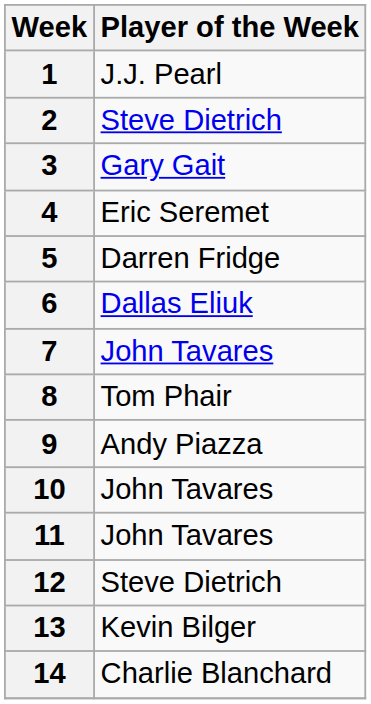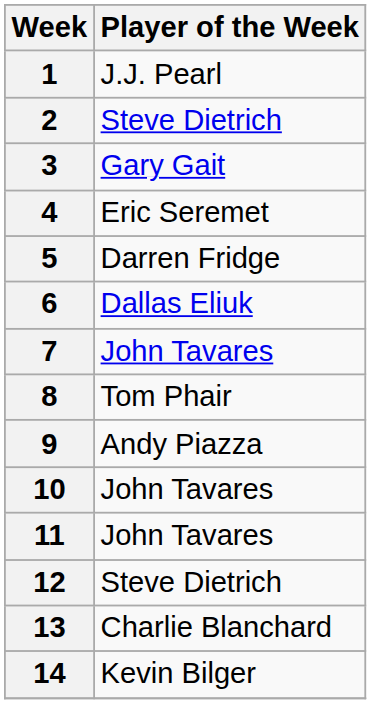13 | Player of the Week: Kevin Bilger -> Charlie Blanchard
14 | Player of the Week: Charlie Blanchard -> Kevin Bilger
